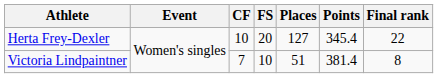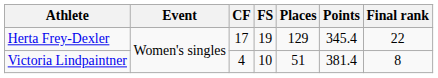Herta Frey-Dexler | CF: 10 -> 17
Herta Frey-Dexler | FS: 20 -> 19
Herta Frey-Dexler | Places: 127 -> 129
Victoria Lindpaintner | CF: 7 -> 4
